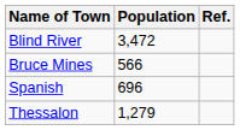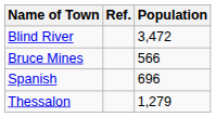columns swapped: Population <-> Ref.
